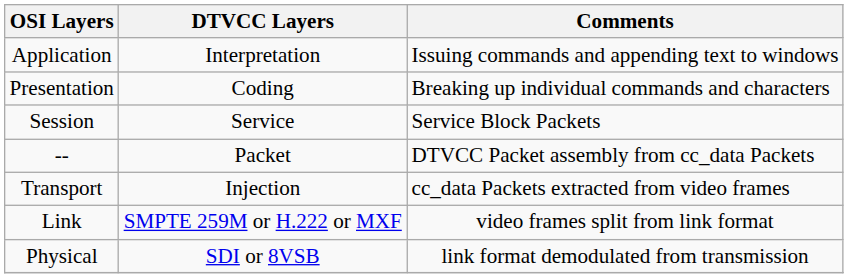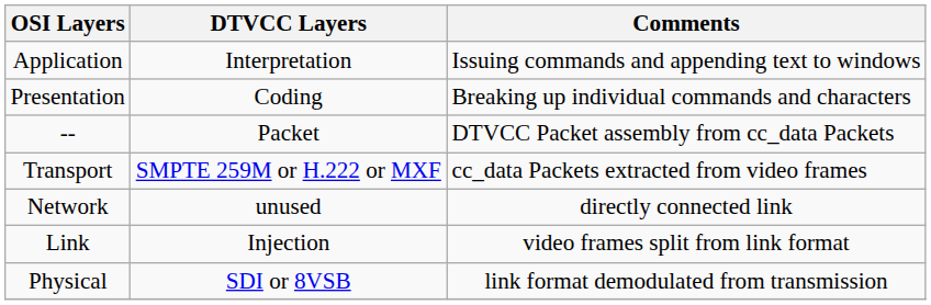- row: Session | Service | Service Block Packets
Transport | DTVCC Layers: Injection -> SMPTE 259M or H.222 or MXF
+ row: Network | unused | directly connected link
Link | DTVCC Layers: SMPTE 259M or H.222 or MXF -> Injection
